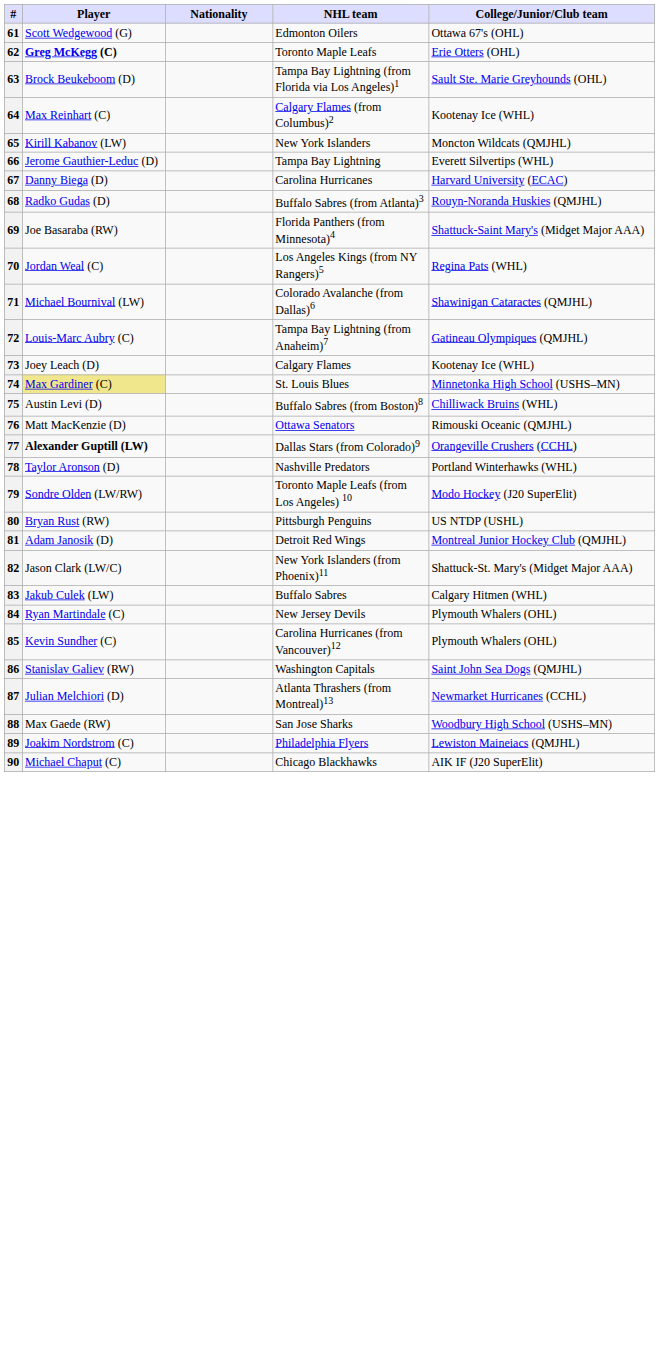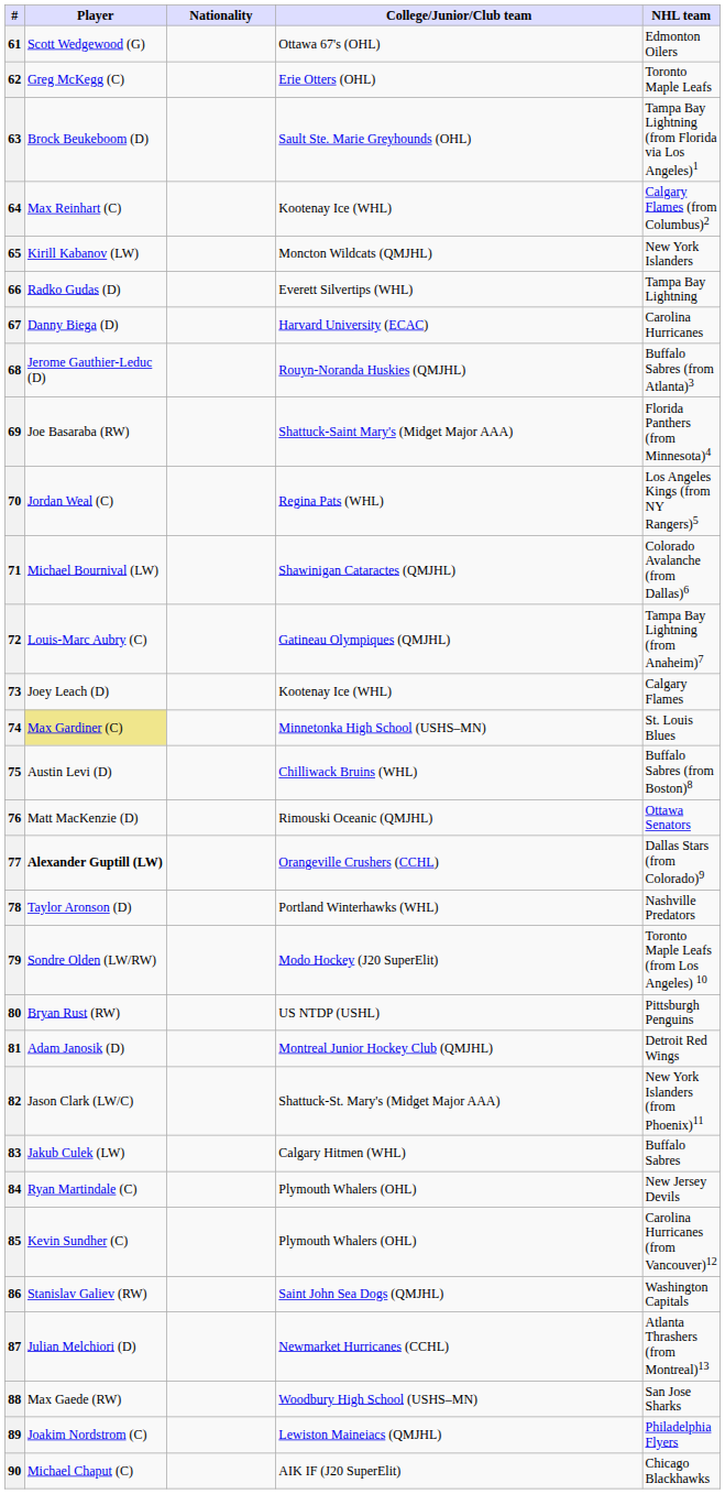columns swapped: NHL team <-> College/Junior/Club team
62 | Player: bold -> normal
66 | Player: Jerome Gauthier-Leduc (D) -> Radko Gudas (D)
68 | Player: Radko Gudas (D) -> Jerome Gauthier-Leduc (D)
